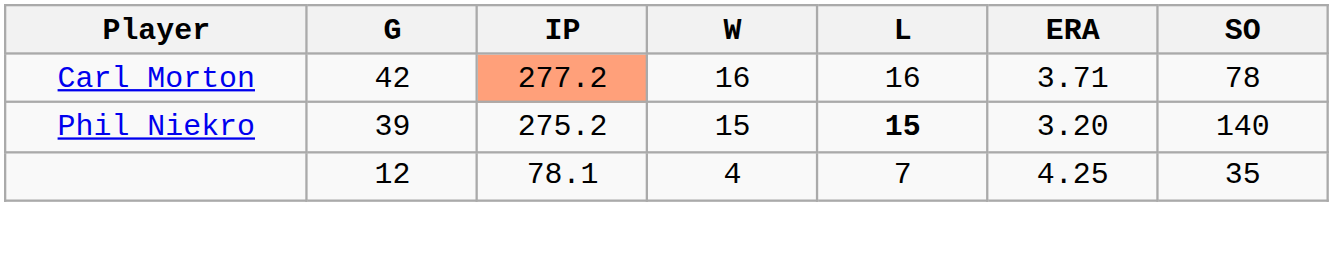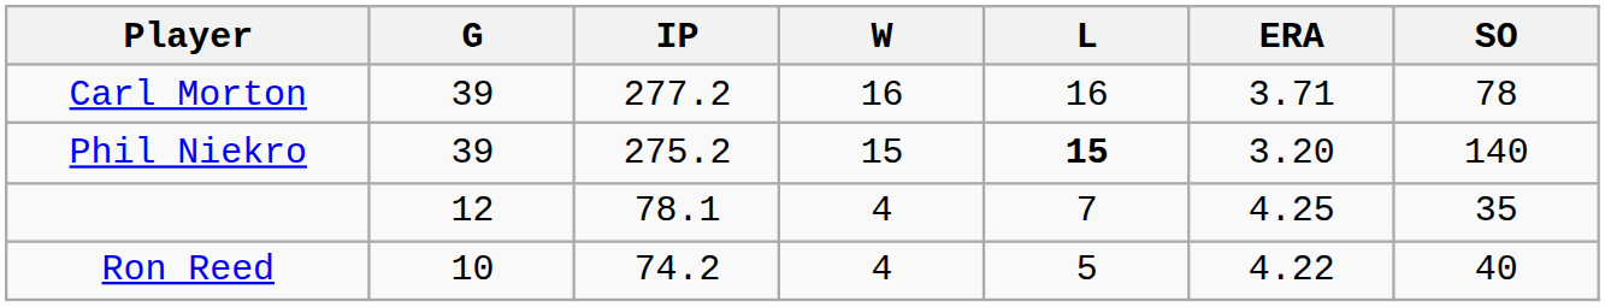Carl Morton | G: 42 -> 39
Carl Morton | IP: lightsalmon background -> no background
+ row: Ron Reed | 10 | 74.2 | 4 | 5 | 4.22 | 40
